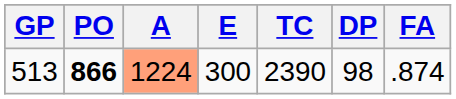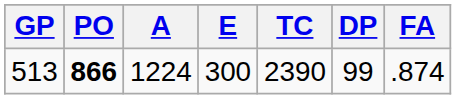513 | A: lightsalmon background -> no background
513 | DP: 98 -> 99
